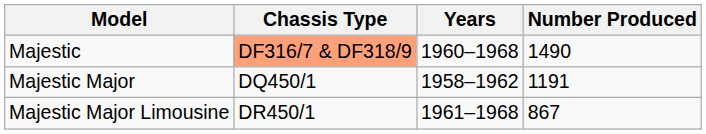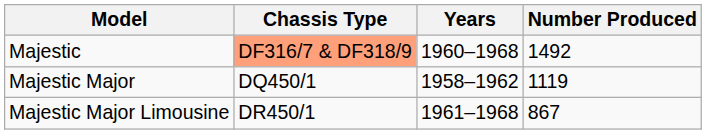Majestic | Number Produced: 1490 -> 1492
Majestic Major | Number Produced: 1191 -> 1119
